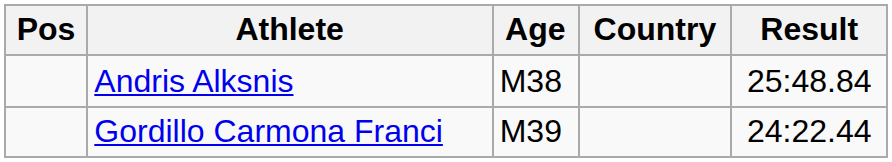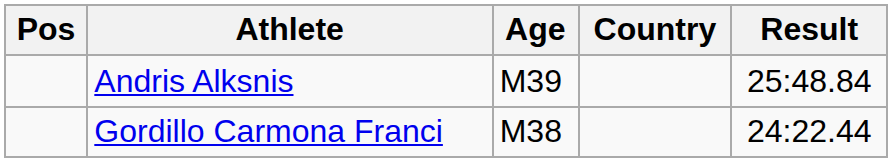Andris Alksnis | Age: M38 -> M39
Gordillo Carmona Franci | Age: M39 -> M38
